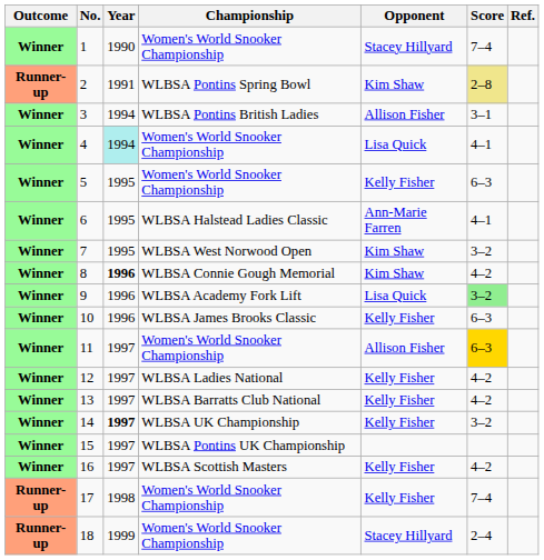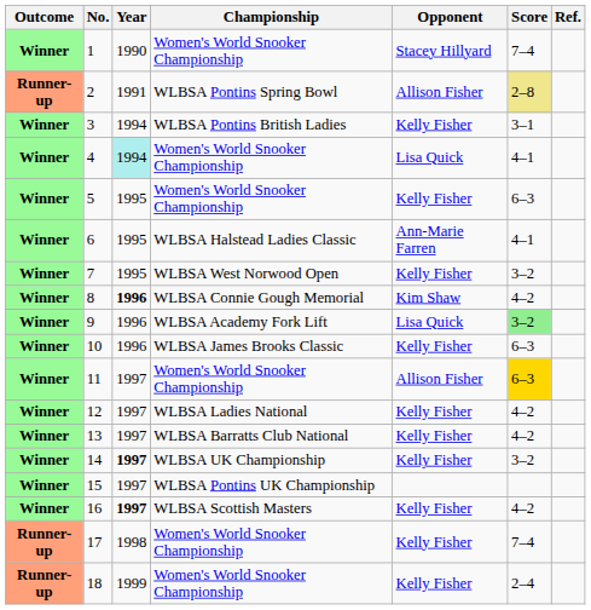2 | Opponent: Kim Shaw -> Allison Fisher
3 | Opponent: Allison Fisher -> Kelly Fisher
7 | Opponent: Kim Shaw -> Kelly Fisher
16 | Year: normal -> bold
18 | Opponent: Stacey Hillyard -> Kelly Fisher
